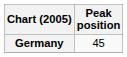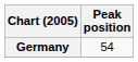Germany | Peak position: 45 -> 54
